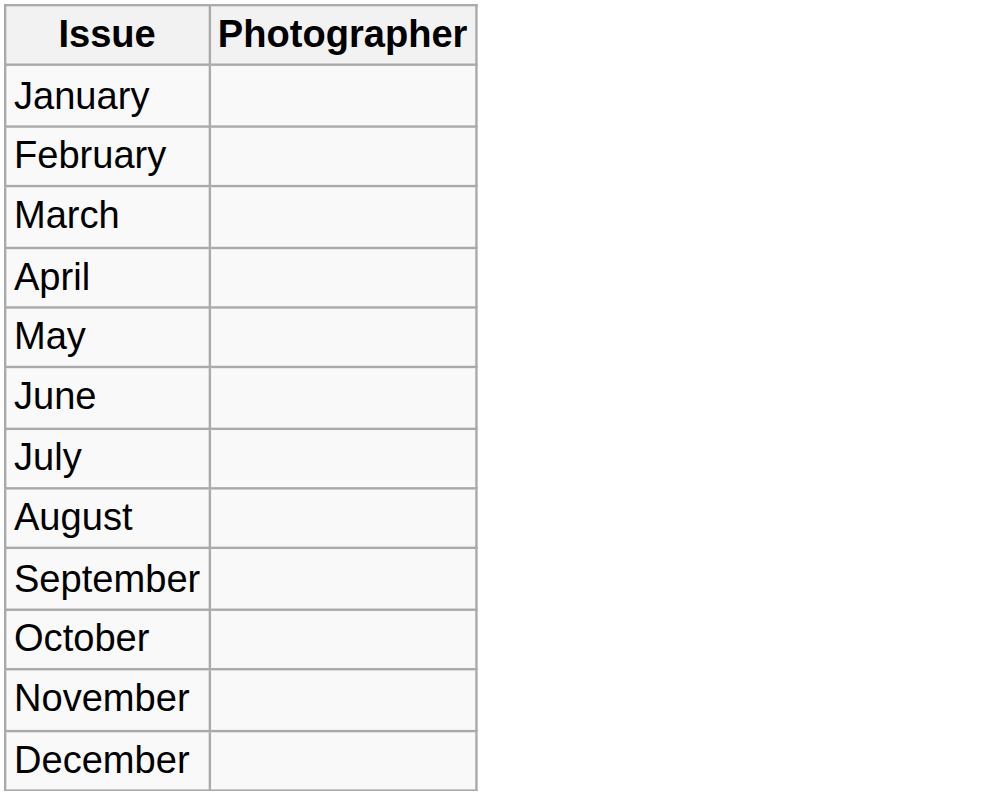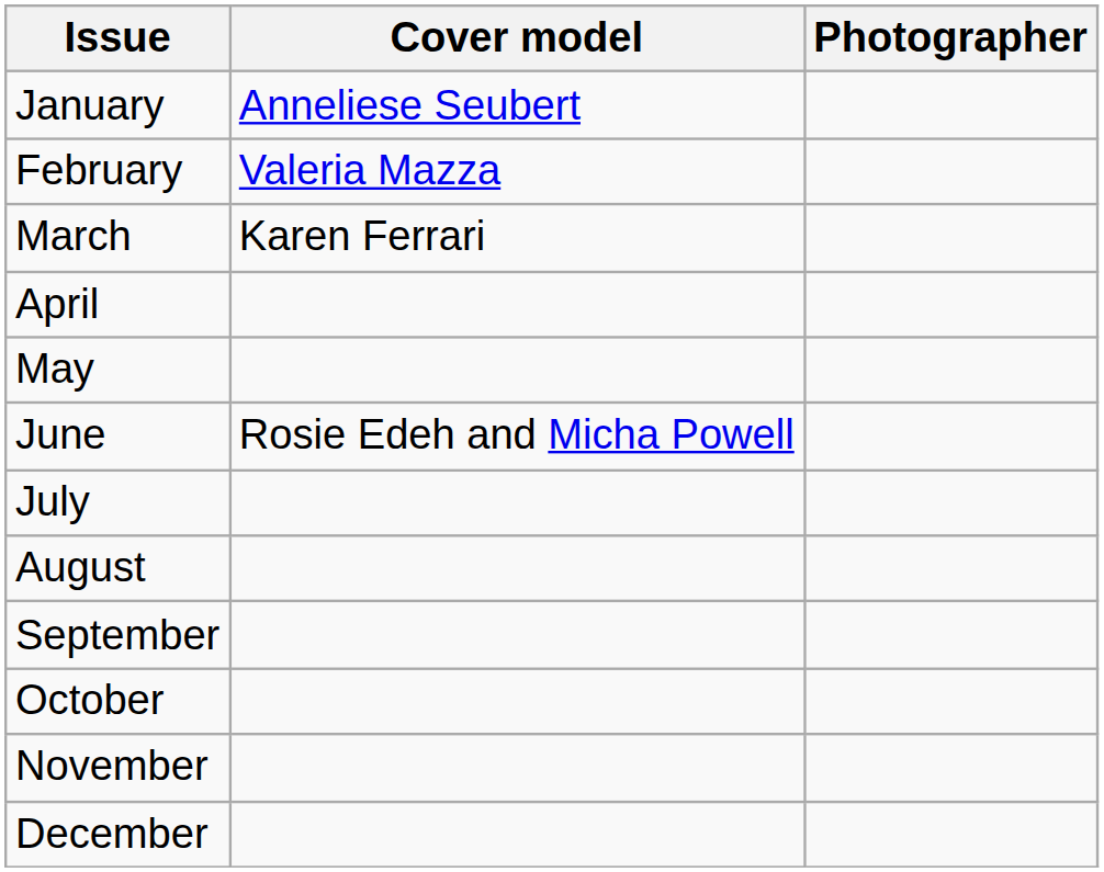+ column: Cover model | Anneliese Seubert | Valeria Mazza | Karen Ferrari | Rosie Edeh and Micha Powell
